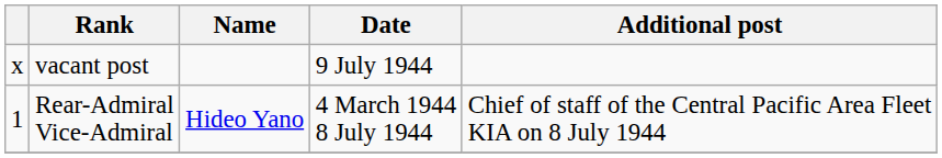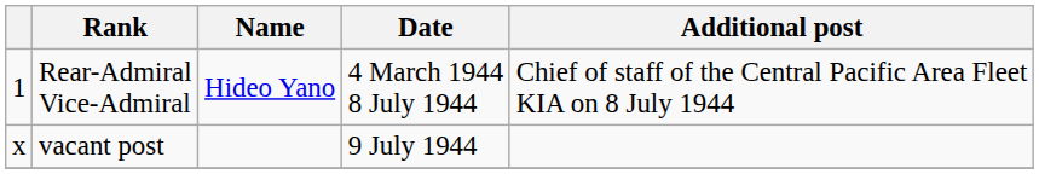rows swapped: Rear-Admiral Vice-Admiral <-> vacant post
